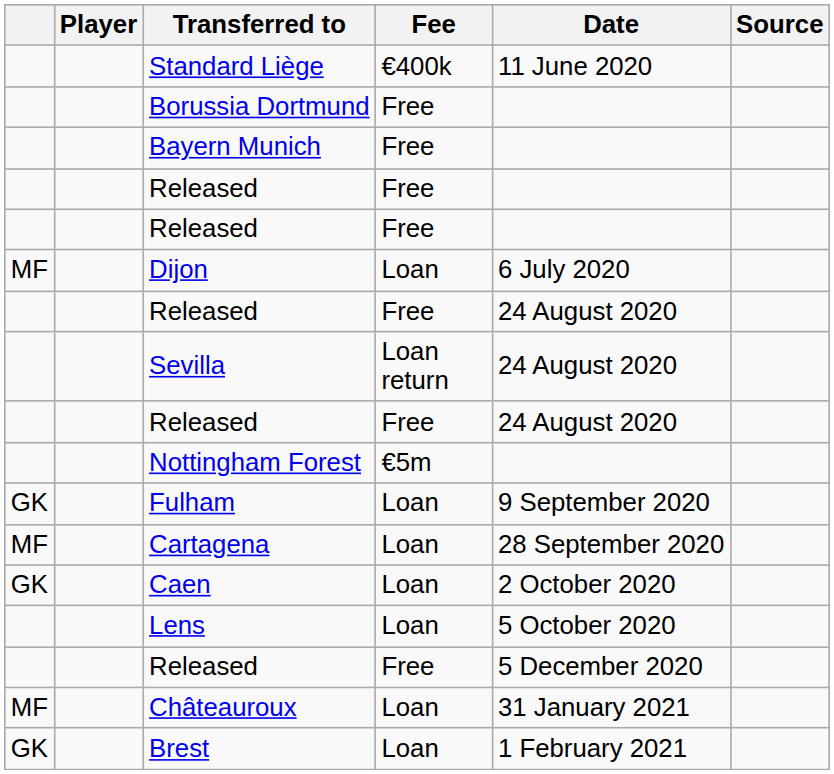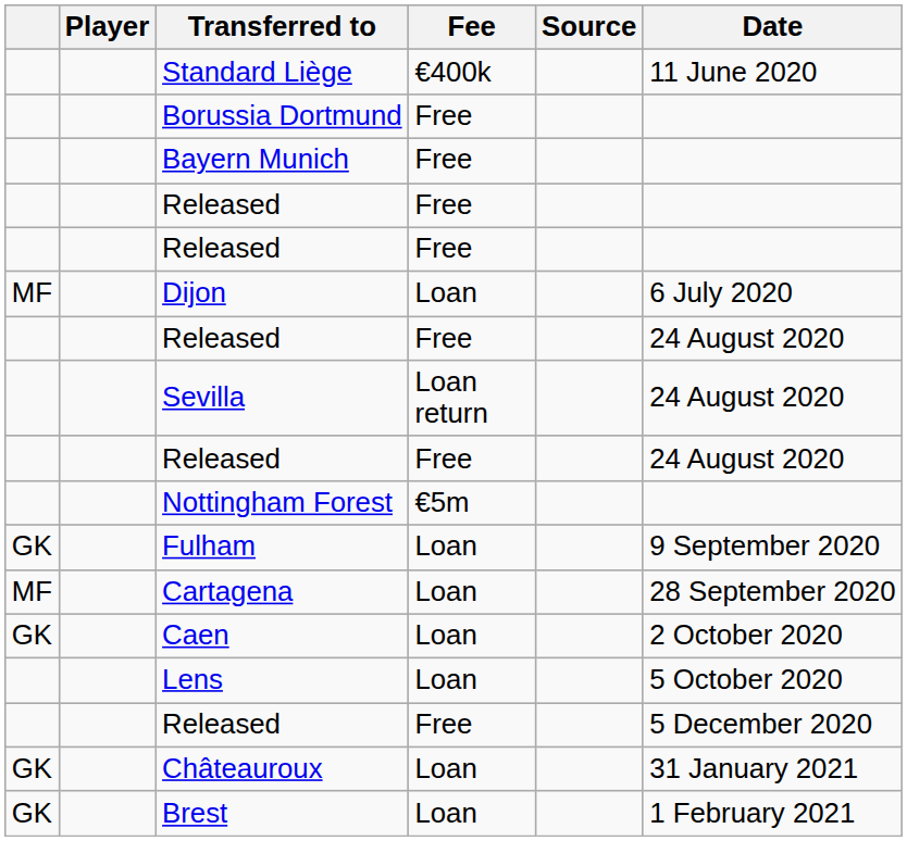columns swapped: Date <-> Source
Châteauroux | column 1: MF -> GK
